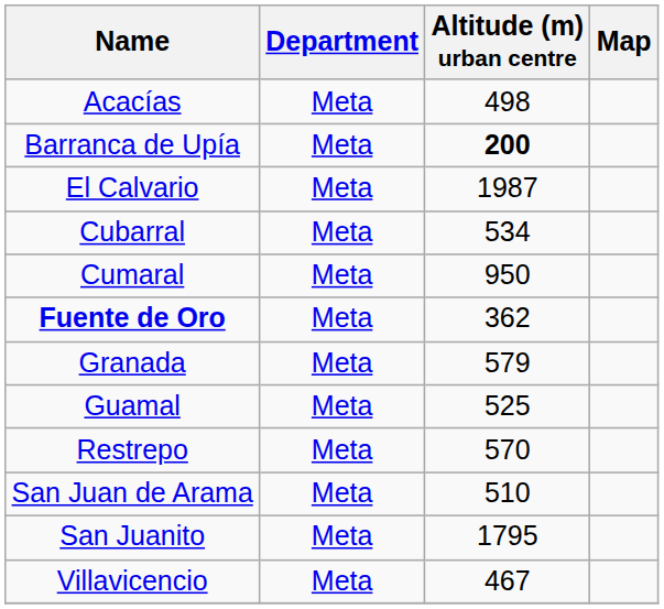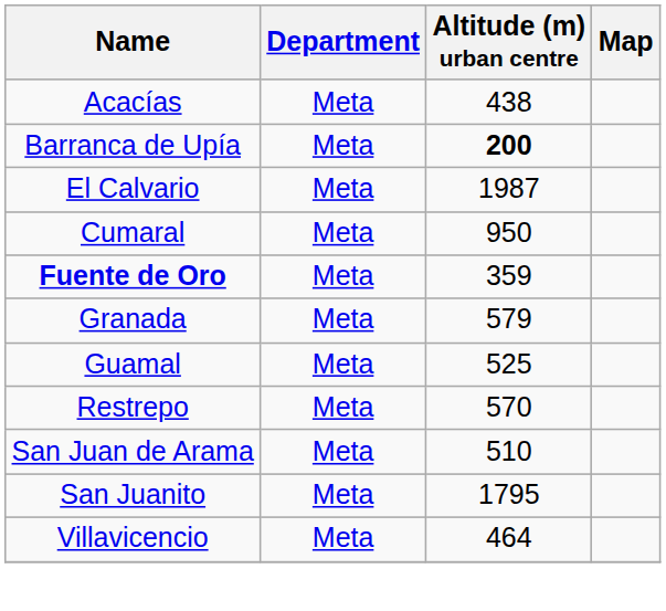Acacías | Altitude (m) urban centre: 498 -> 438
- row: Cubarral | Meta | 534
Fuente de Oro | Altitude (m) urban centre: 362 -> 359
Villavicencio | Altitude (m) urban centre: 467 -> 464
